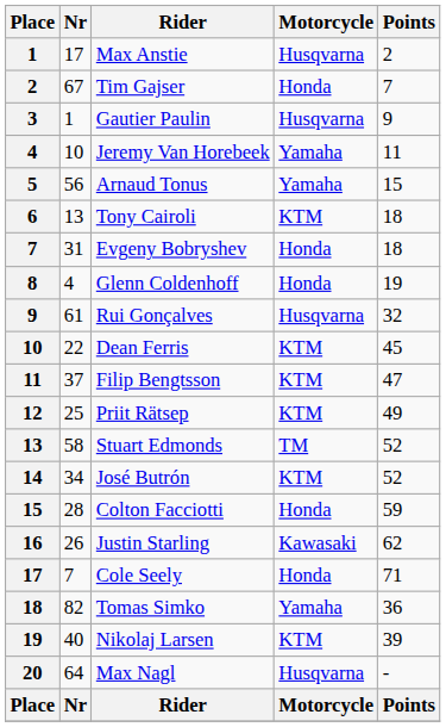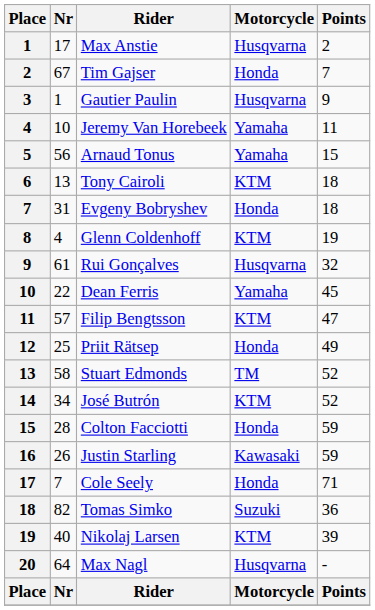Glenn Coldenhoff | Motorcycle: Honda -> KTM
Dean Ferris | Motorcycle: KTM -> Yamaha
Filip Bengtsson | Nr: 37 -> 57
Priit Rätsep | Motorcycle: KTM -> Honda
Justin Starling | Points: 62 -> 59
Tomas Simko | Motorcycle: Yamaha -> Suzuki
